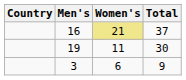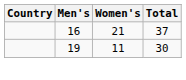16 | Women's: khaki background -> no background
- row: 3 | 6 | 9
